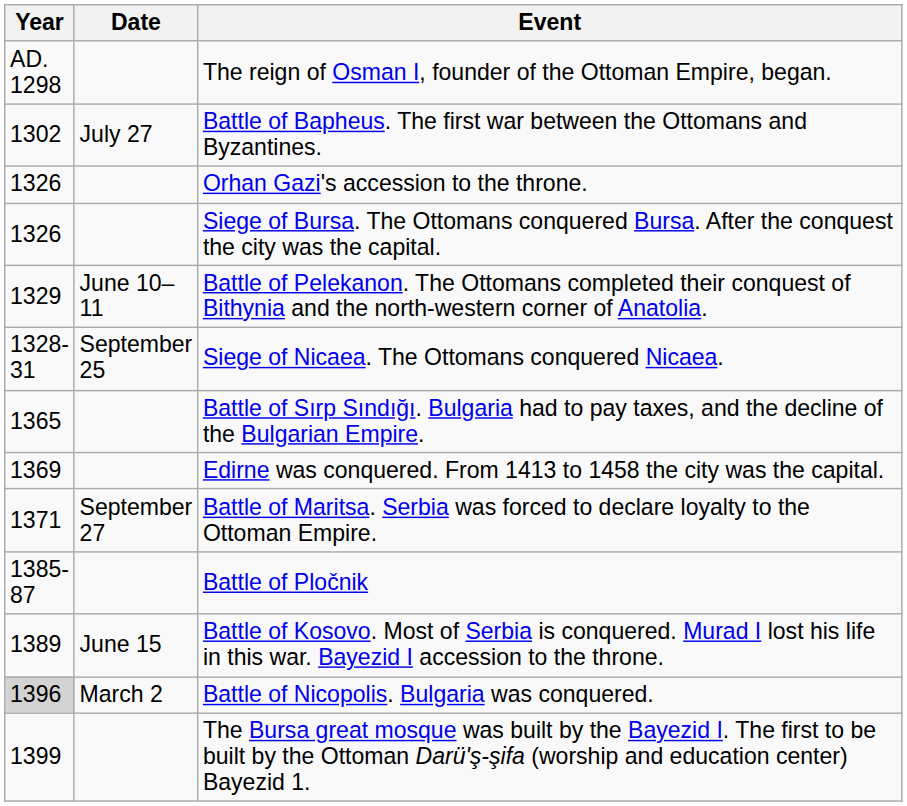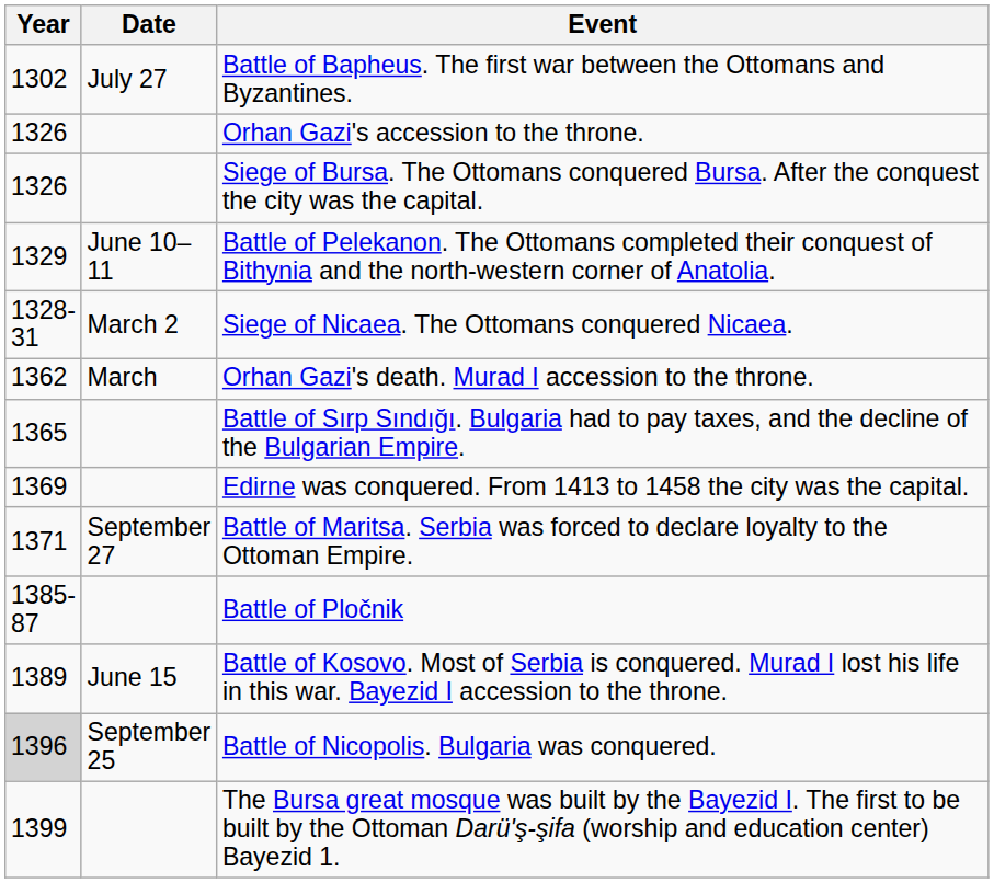- row: AD. 1298 | The reign of Osman I, founder of the Ottoman Empire, began.
Siege of Nicaea. The Ottomans conquered Nicaea. | Date: September 25 -> March 2
+ row: 1362 | March | Orhan Gazi's death. Murad I accession to the throne.
Battle of Nicopolis. Bulgaria was conquered. | Date: March 2 -> September 25
